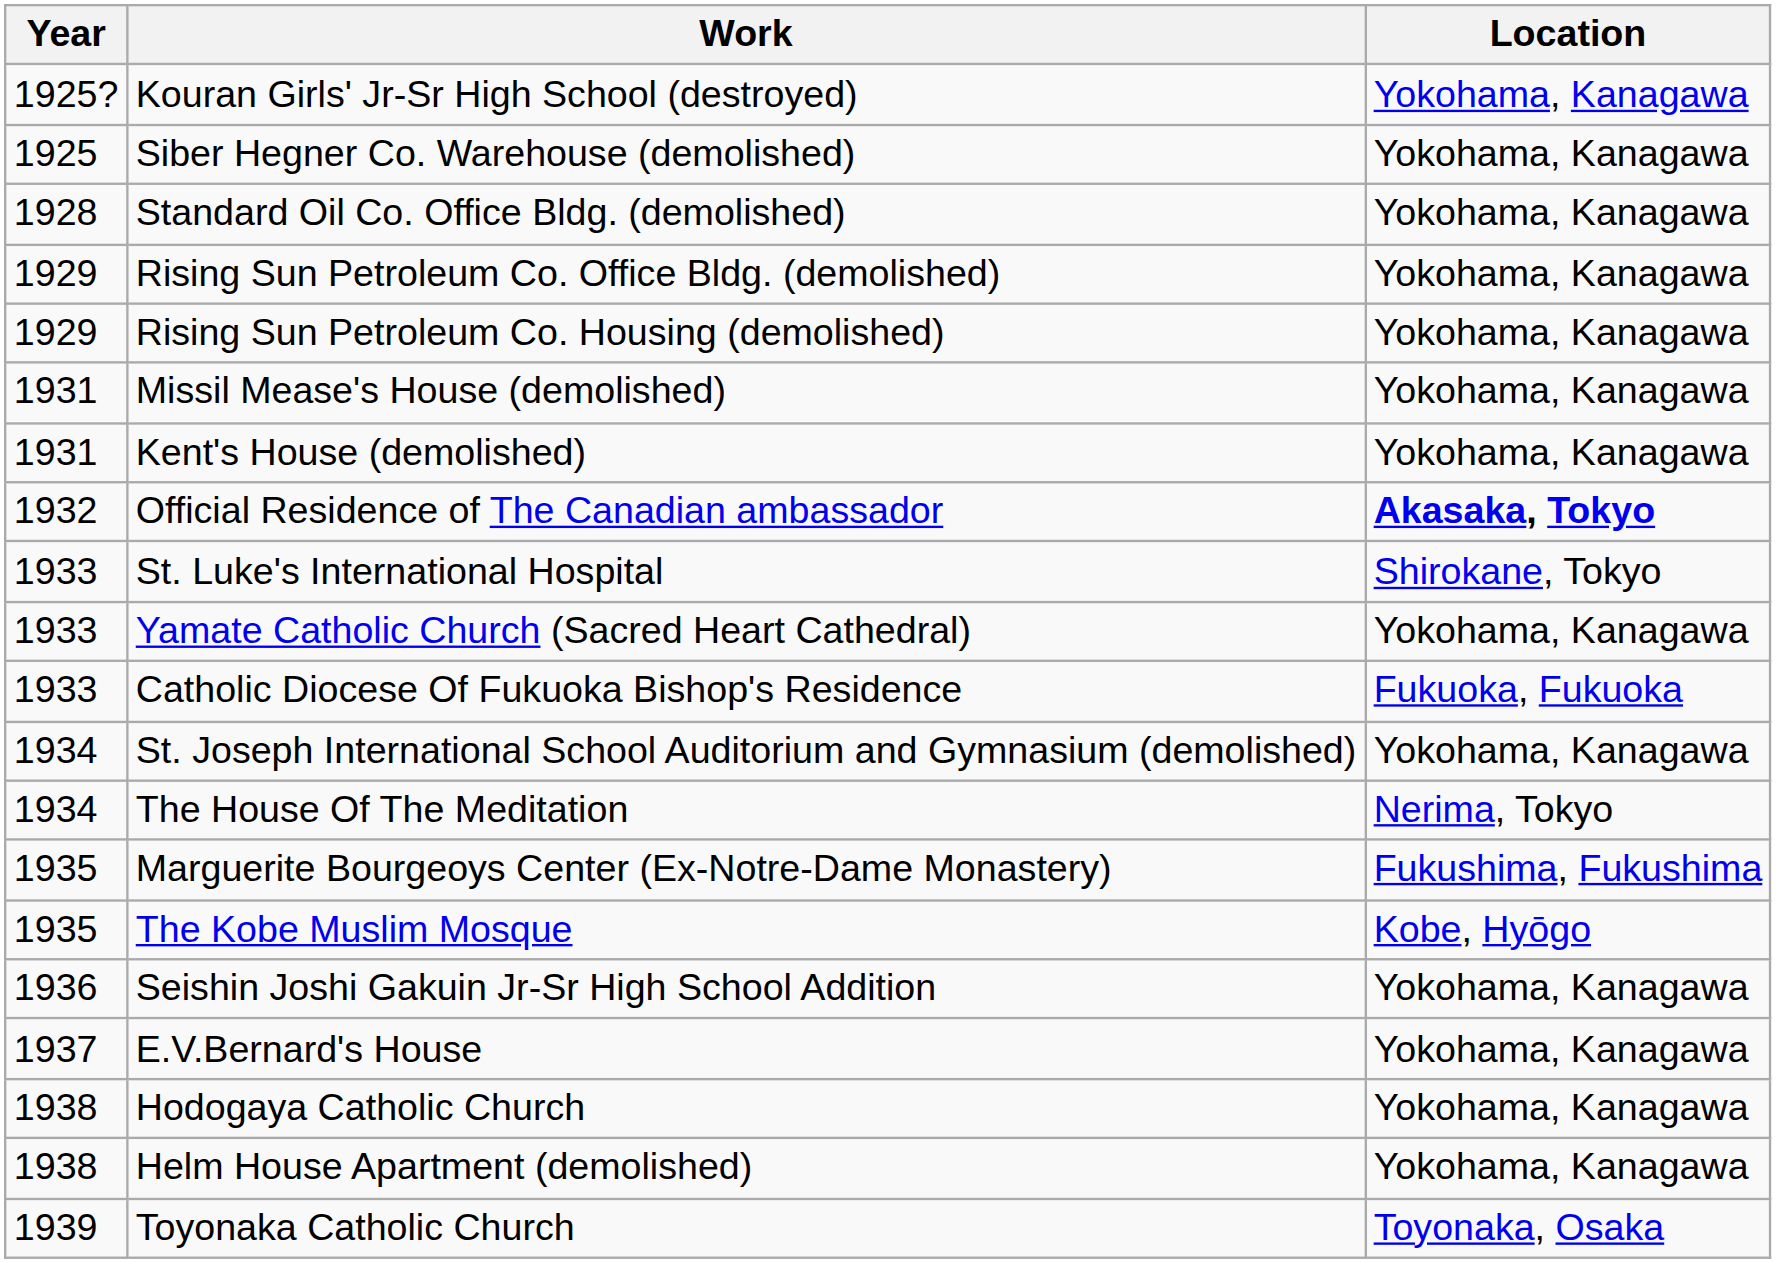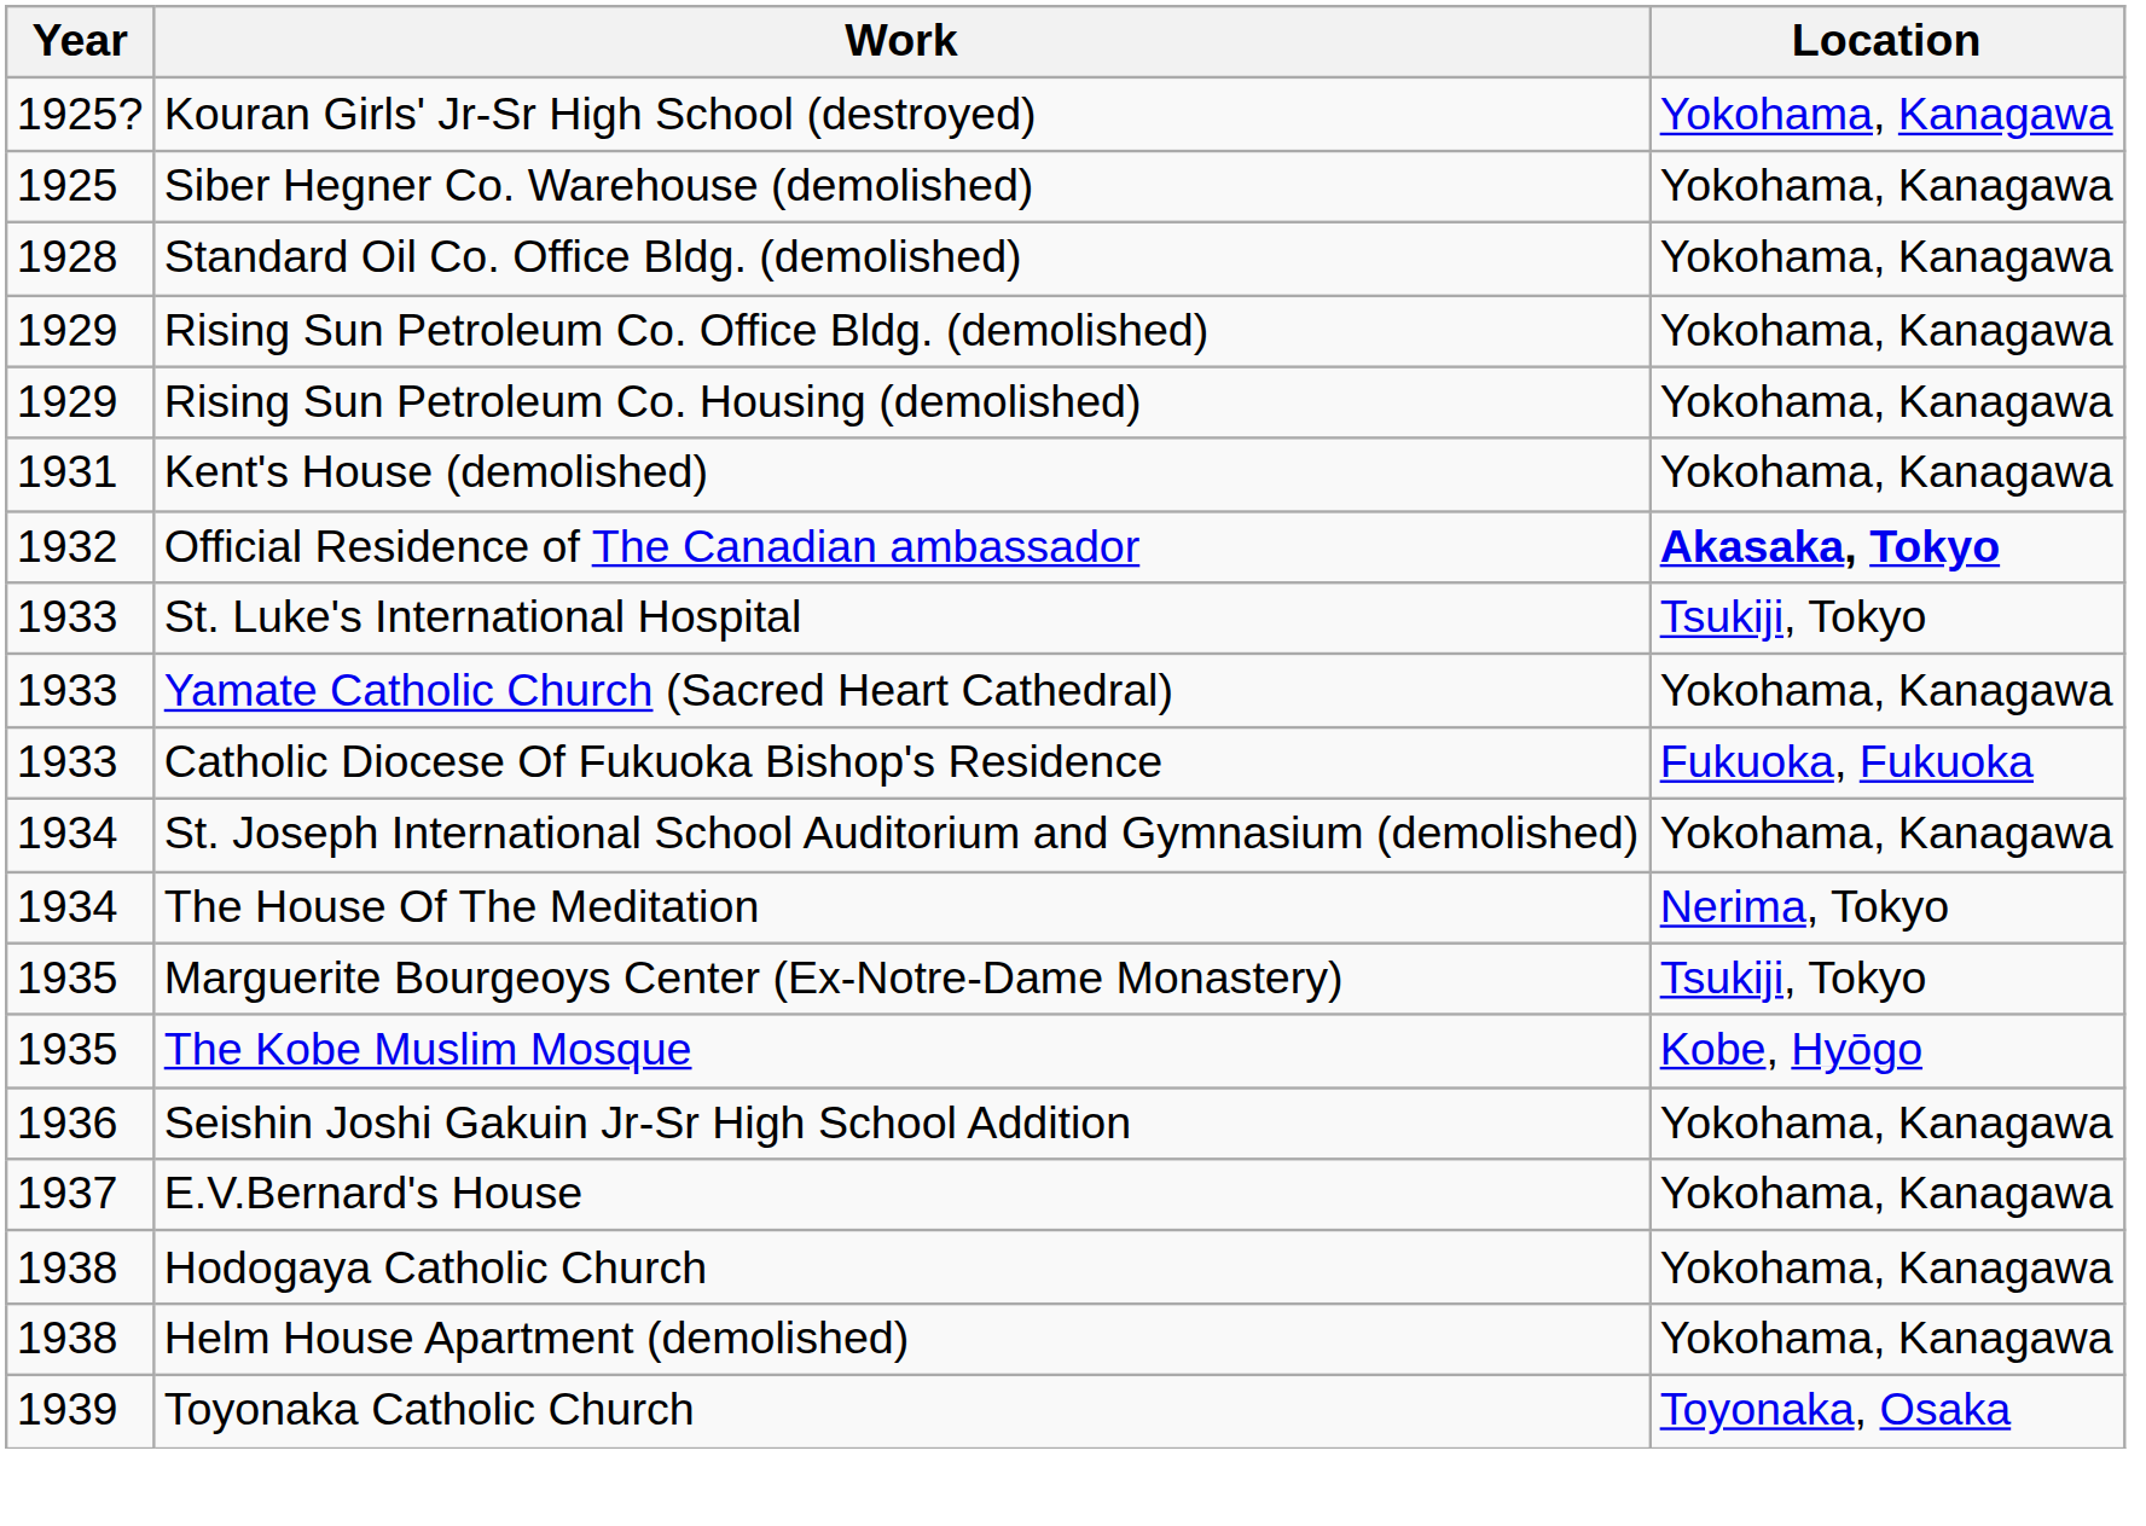- row: 1931 | Missil Mease's House (demolished) | Yokohama, Kanagawa
St. Luke's International Hospital | Location: Shirokane, Tokyo -> Tsukiji, Tokyo
Marguerite Bourgeoys Center (Ex-Notre-Dame Monastery) | Location: Fukushima, Fukushima -> Tsukiji, Tokyo
